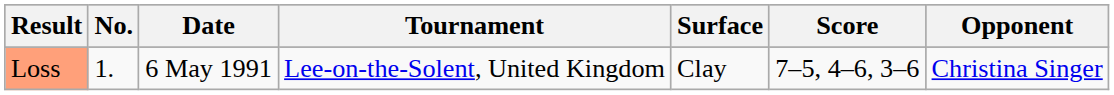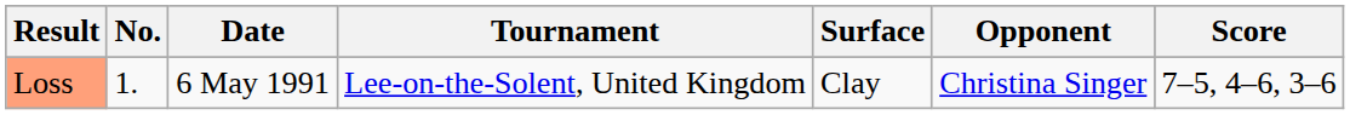columns swapped: Opponent <-> Score
